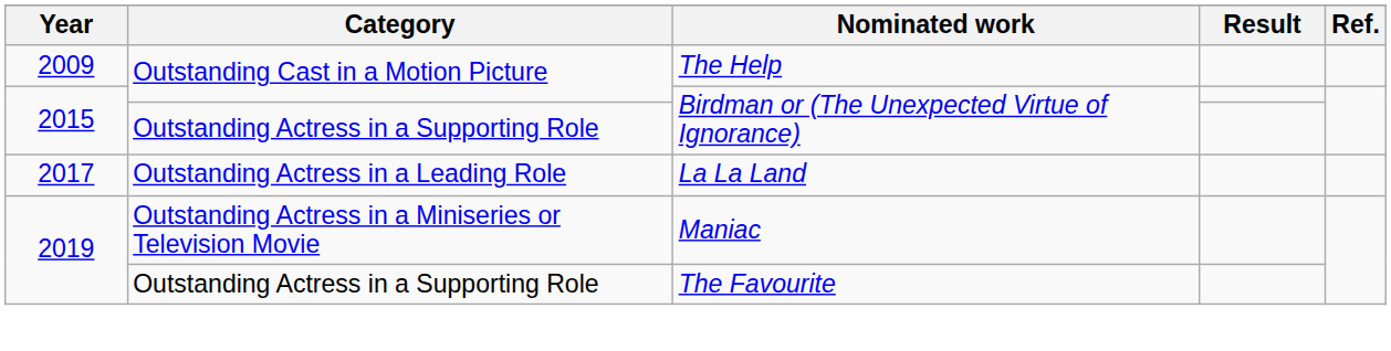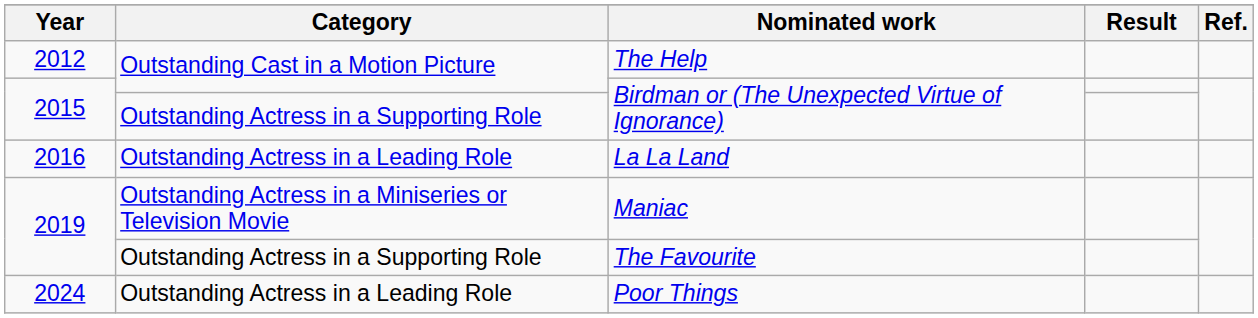The Help | Year: 2009 -> 2012
La La Land | Year: 2017 -> 2016
+ row: 2024 | Outstanding Actress in a Leading Role | Poor Things
